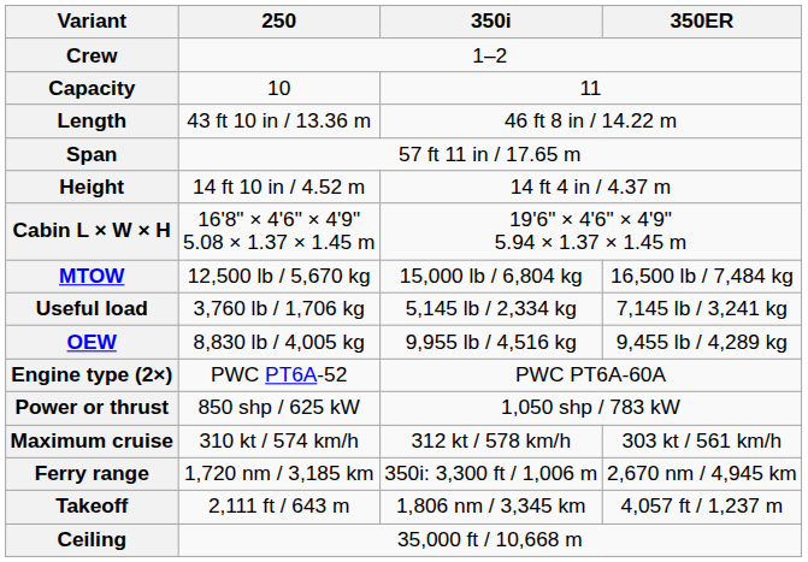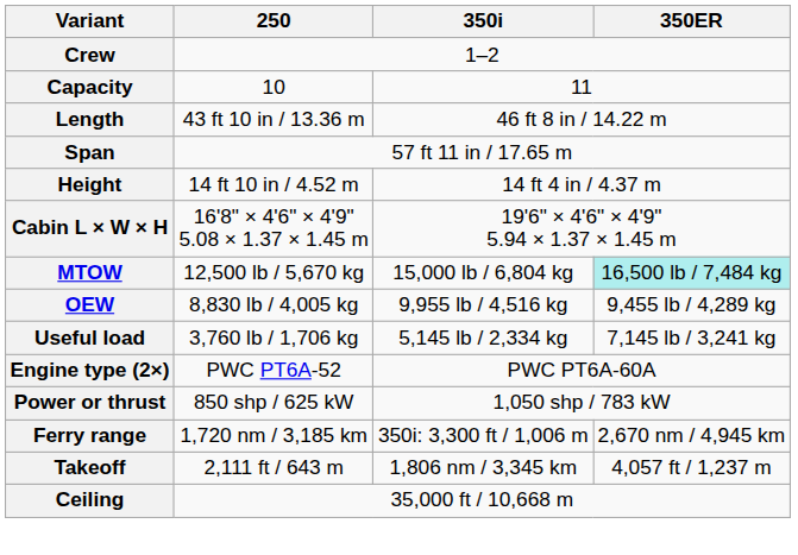MTOW | 350ER: no background -> paleturquoise background
rows swapped: OEW <-> Useful load
- row: Maximum cruise | 310 kt / 574 km/h | 312 kt / 578 km/h | 303 kt / 561 km/h
